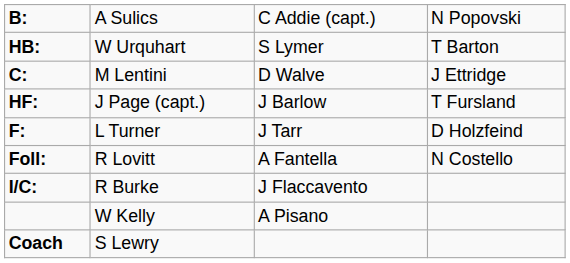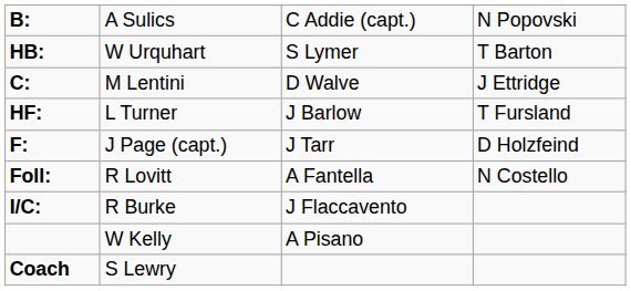HF: | column 2: J Page (capt.) -> L Turner
F: | column 2: L Turner -> J Page (capt.)
